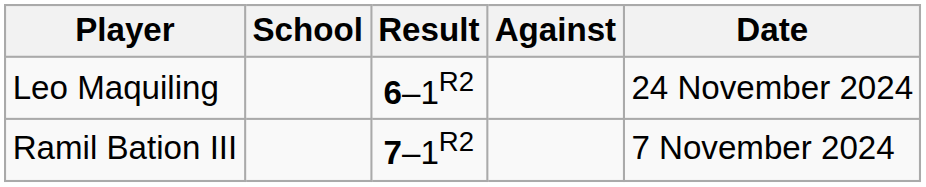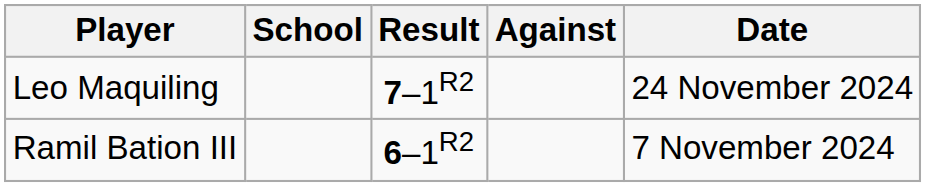Leo Maquiling | Result: 6–1R2 -> 7–1R2
Ramil Bation III | Result: 7–1R2 -> 6–1R2
